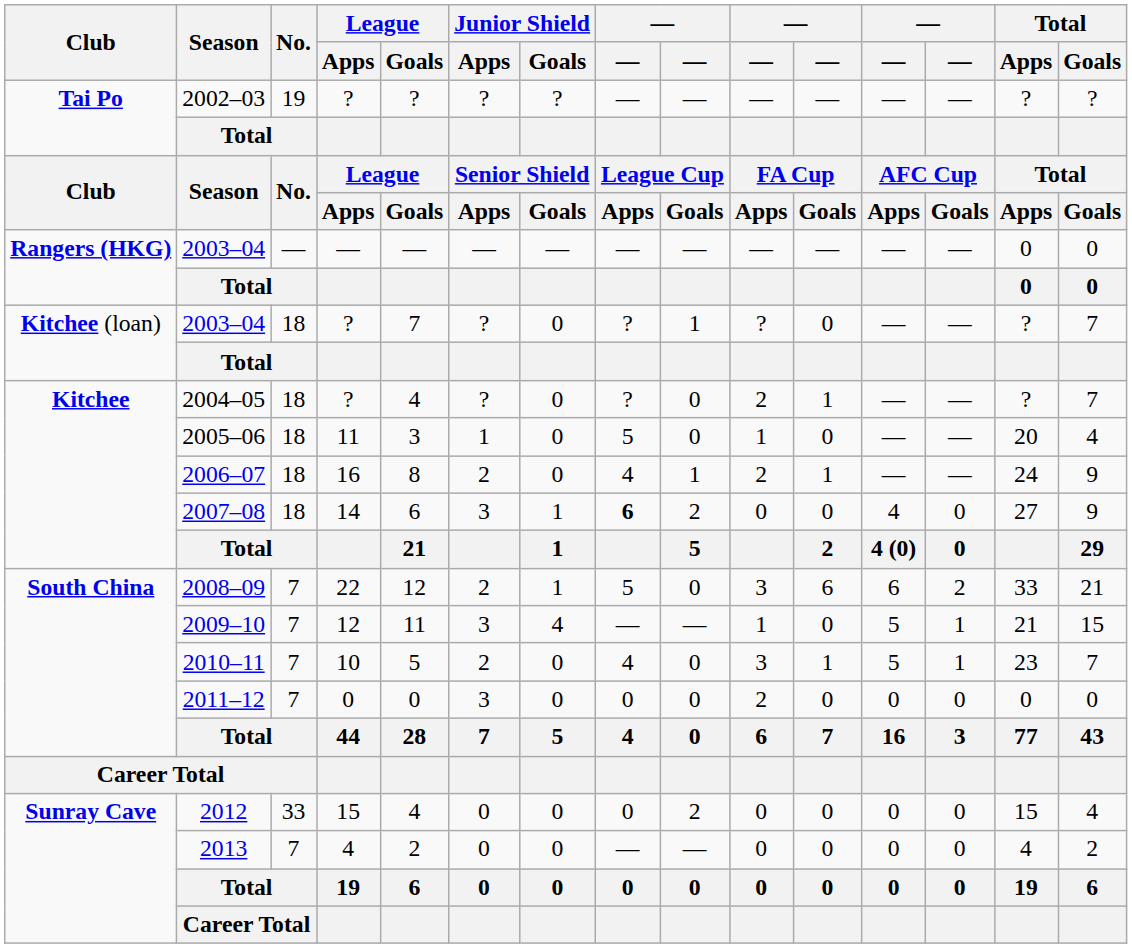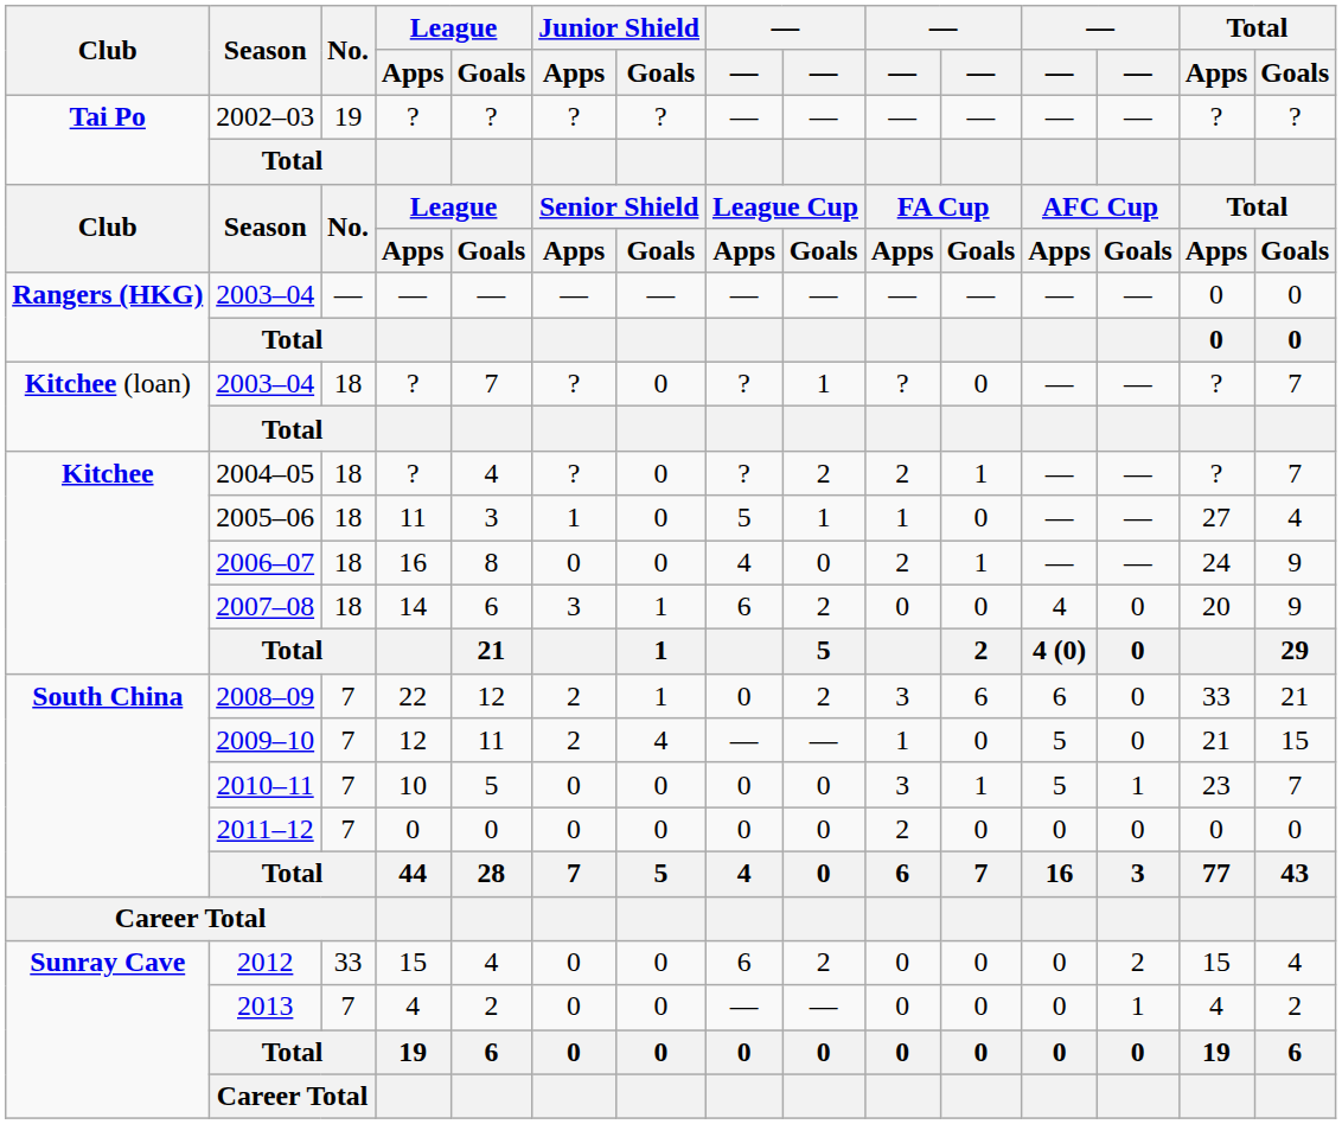2004–05 | column 9: 0 -> 2
2005–06 | column 9: 0 -> 1
2005–06 | Total / Apps: 20 -> 27
2006–07 | Junior Shield / Apps: 2 -> 0
2006–07 | column 9: 1 -> 0
2007–08 | column 8: bold -> normal
2007–08 | Total / Apps: 27 -> 20
2008–09 | column 8: 5 -> 0
2008–09 | column 9: 0 -> 2
2008–09 | column 13: 2 -> 0
2009–10 | Junior Shield / Apps: 3 -> 2
2009–10 | column 13: 1 -> 0
2010–11 | Junior Shield / Apps: 2 -> 0
2010–11 | column 8: 4 -> 0
2011–12 | Junior Shield / Apps: 3 -> 0
2012 | column 8: 0 -> 6
2012 | column 13: 0 -> 2
2013 | column 13: 0 -> 1
